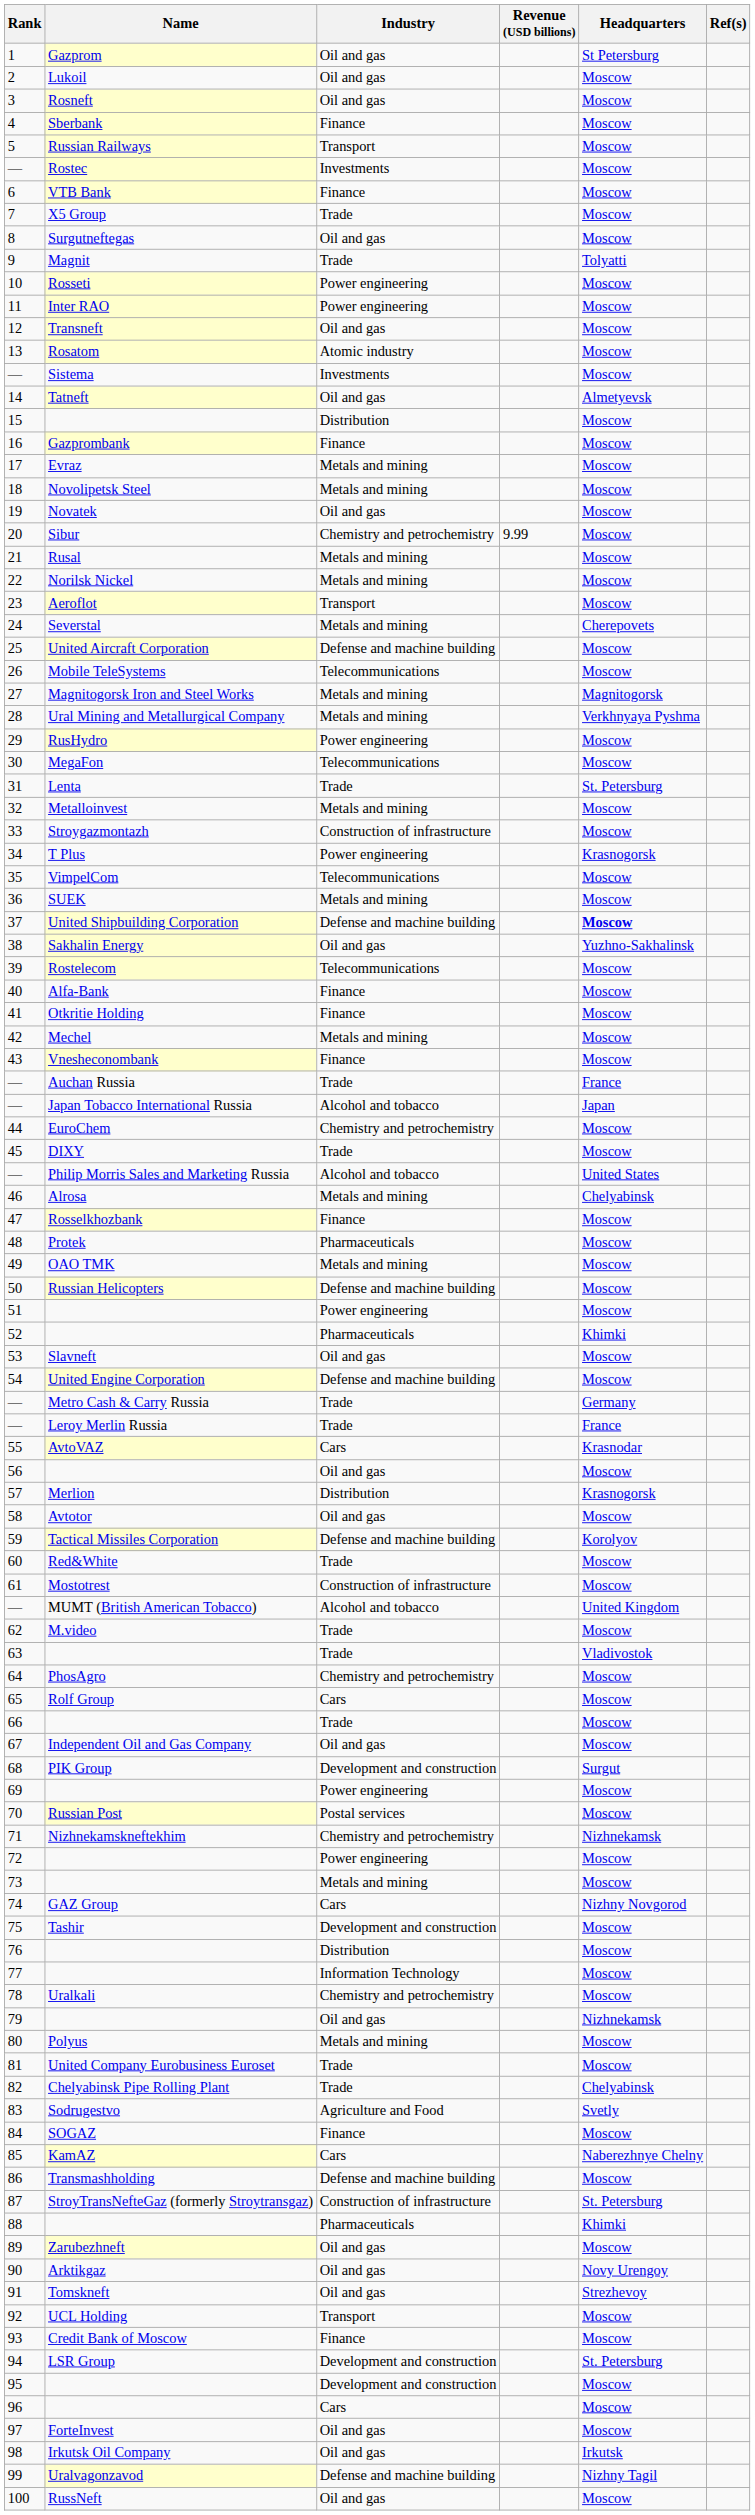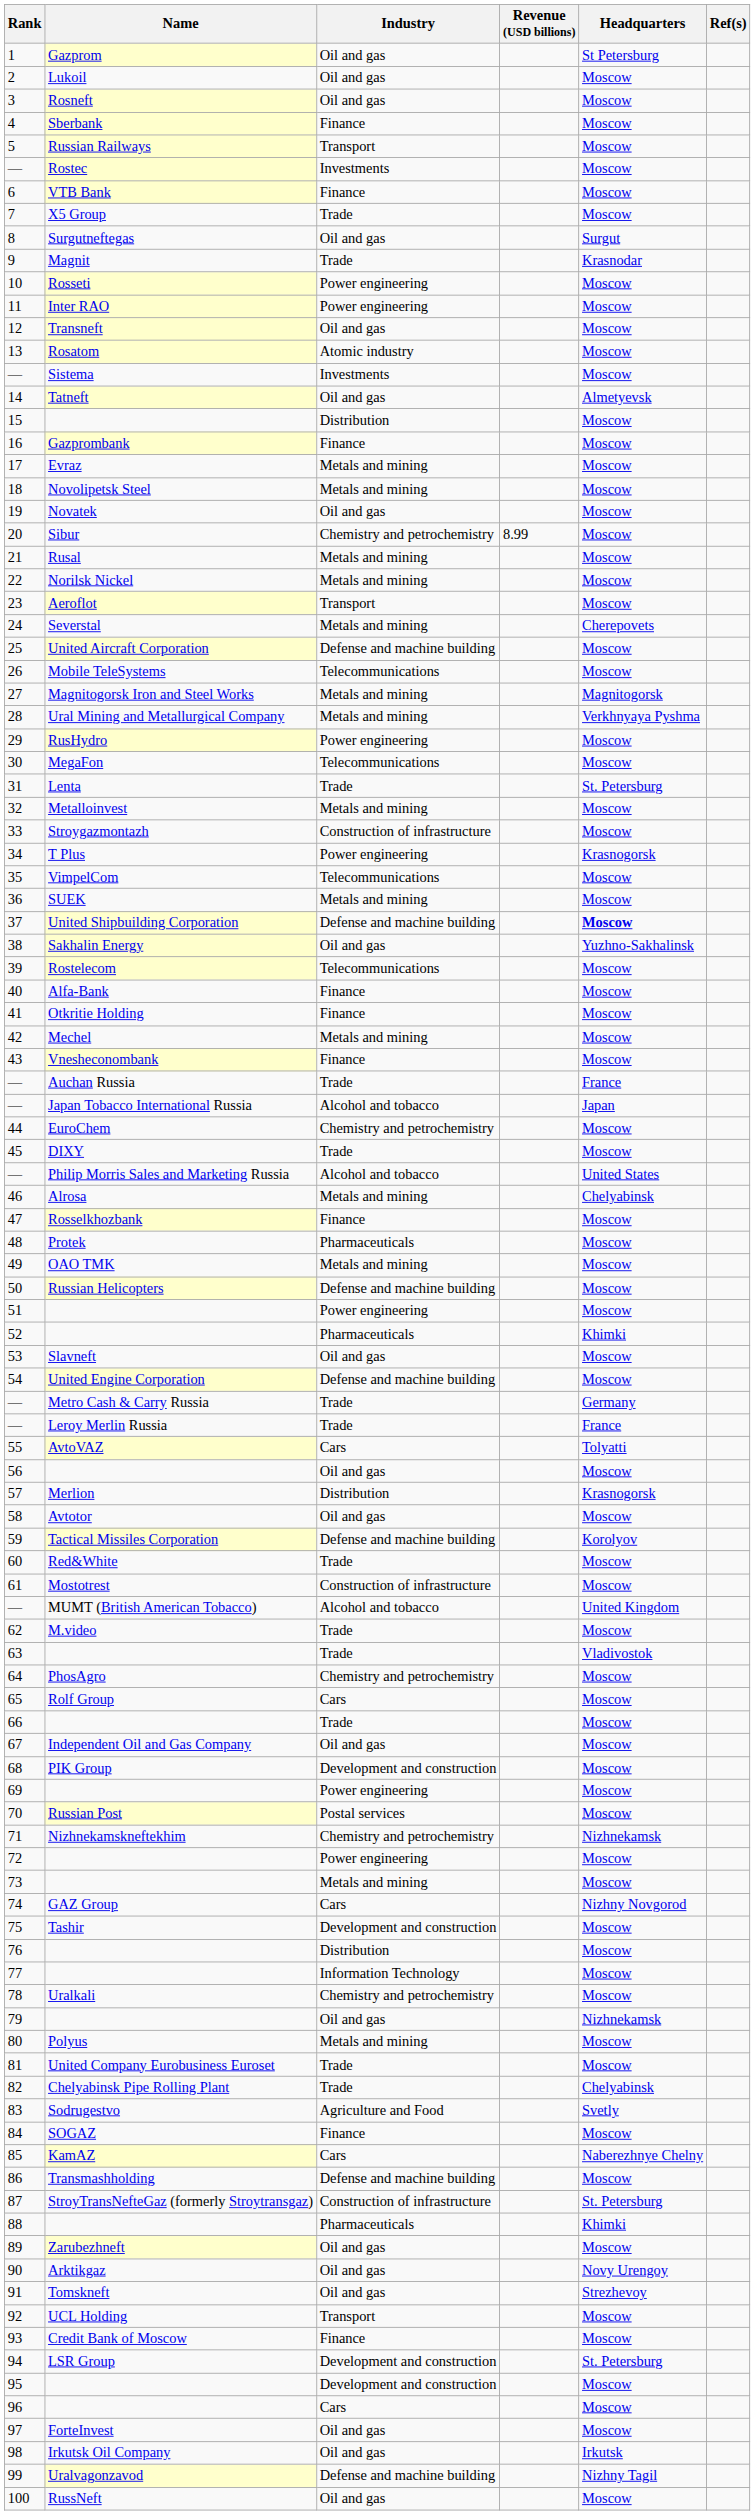8 | Headquarters: Moscow -> Surgut
9 | Headquarters: Tolyatti -> Krasnodar
20 | Revenue (USD billions): 9.99 -> 8.99
55 | Headquarters: Krasnodar -> Tolyatti
68 | Headquarters: Surgut -> Moscow
